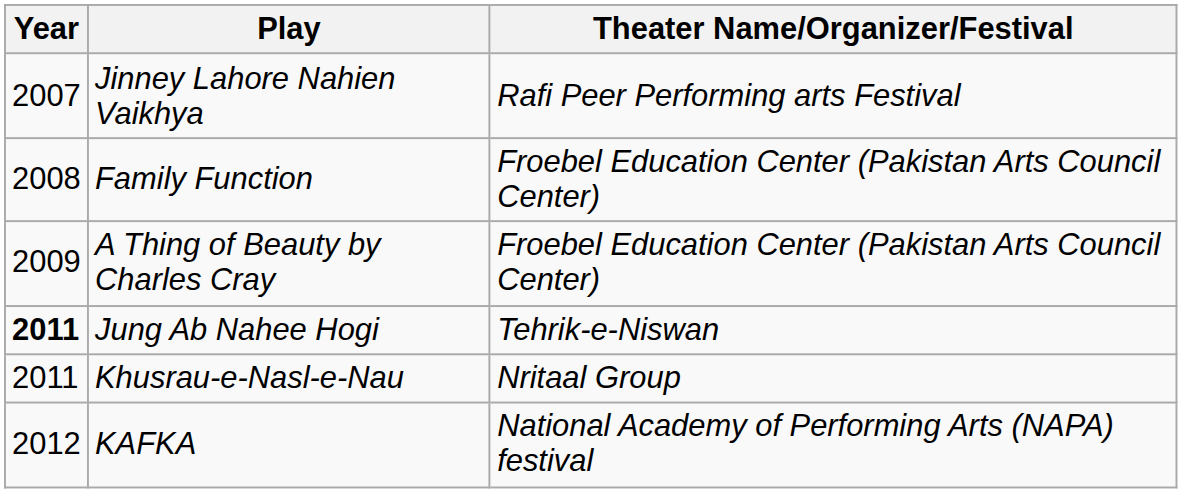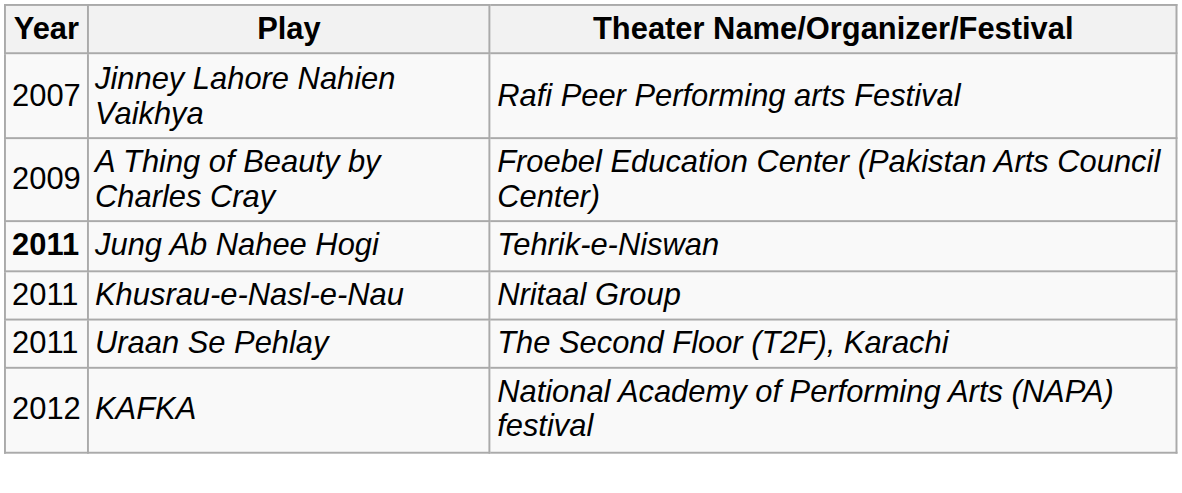- row: 2008 | Family Function | Froebel Education Center (Pakistan Arts Council Center)
+ row: 2011 | Uraan Se Pehlay | The Second Floor (T2F), Karachi
